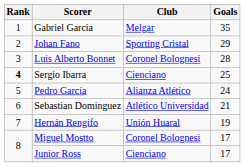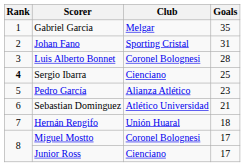Johan Fano | Goals: 29 -> 31
Pedro García | Goals: 24 -> 23
Hernán Rengifo | Goals: 19 -> 18
